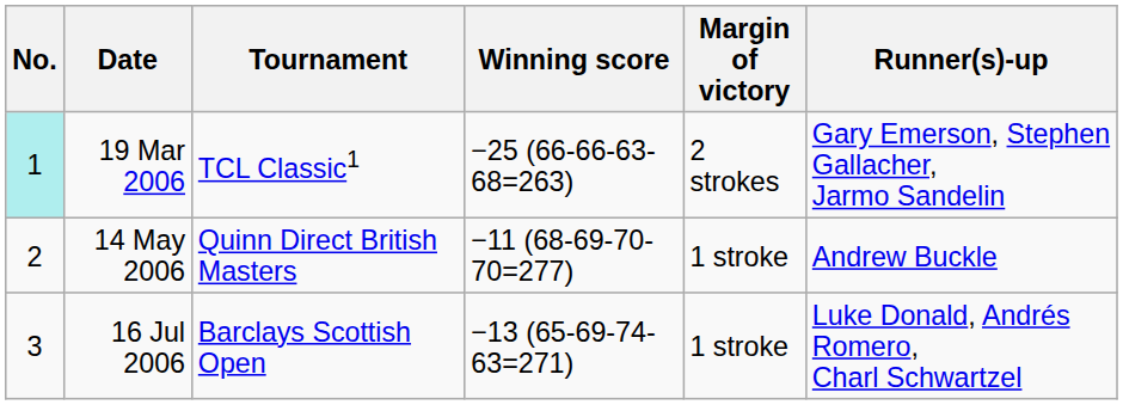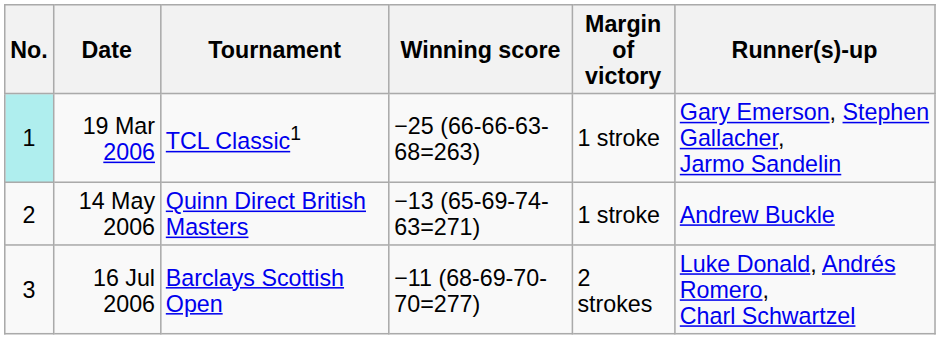19 Mar 2006 | Margin of victory: 2 strokes -> 1 stroke
14 May 2006 | Winning score: −11 (68-69-70-70=277) -> −13 (65-69-74-63=271)
16 Jul 2006 | Winning score: −13 (65-69-74-63=271) -> −11 (68-69-70-70=277)
16 Jul 2006 | Margin of victory: 1 stroke -> 2 strokes
